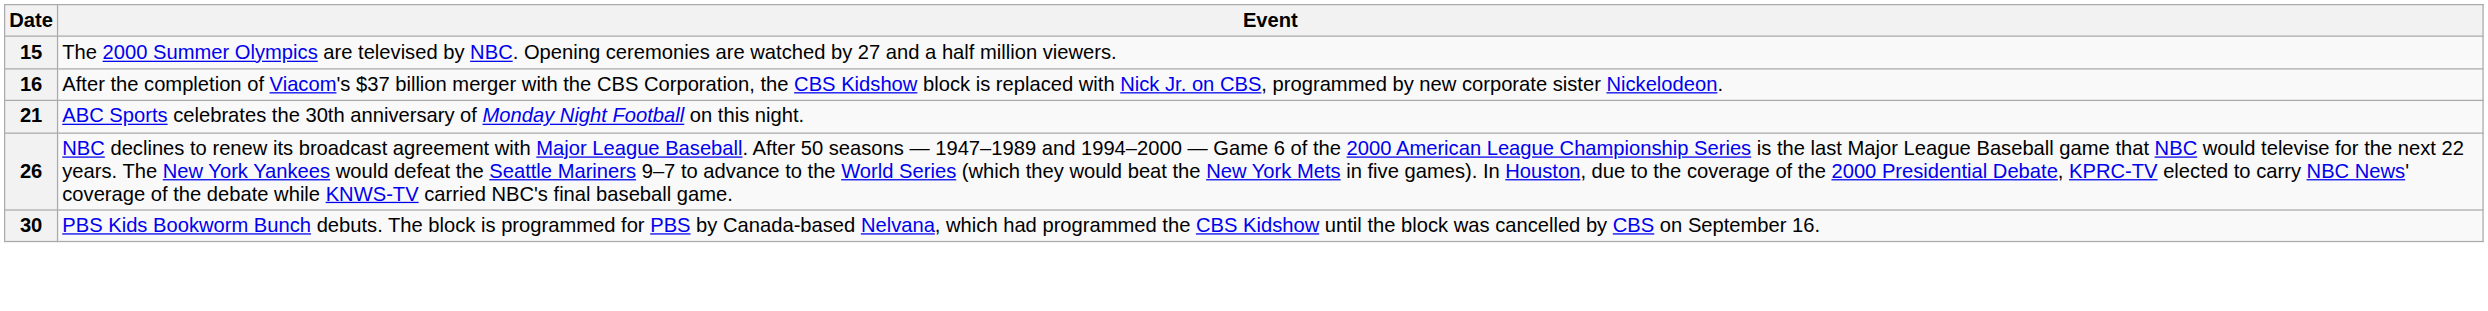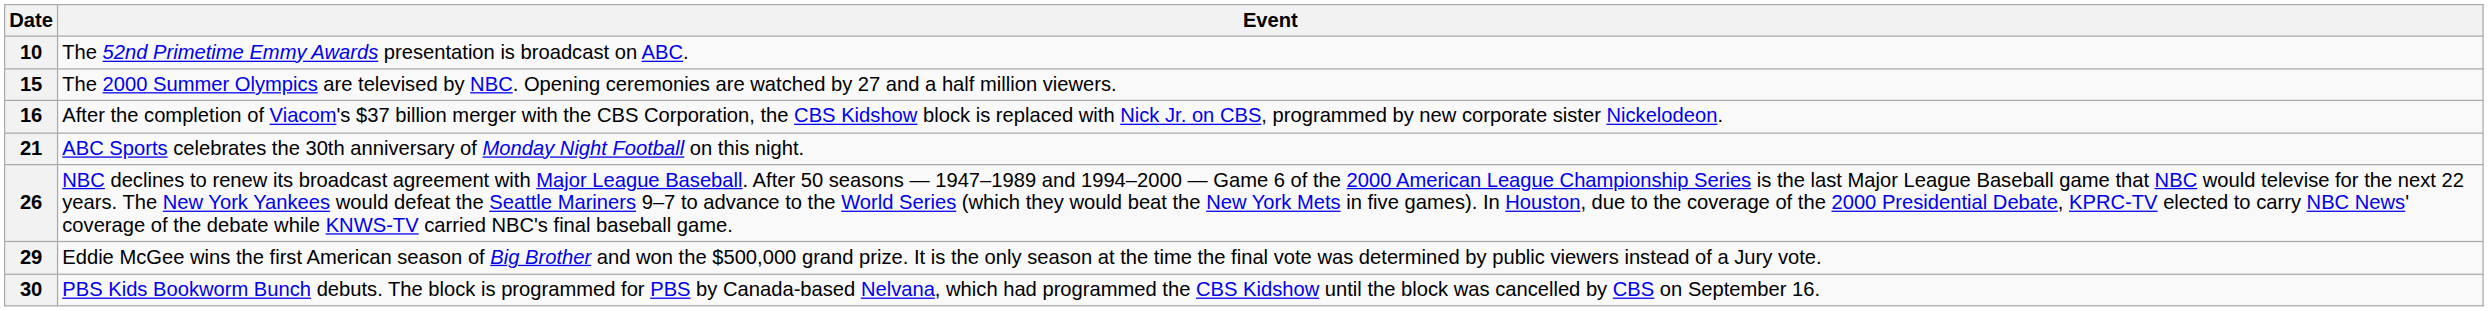+ row: 10 | The 52nd Primetime Emmy Awards presentation is broadcast on ABC.
+ row: 29 | Eddie McGee wins the first American season of Big Brother and won the $500,000 grand prize. It is the only season at the time the final vote was determined by public viewers instead of a Jury vote.
